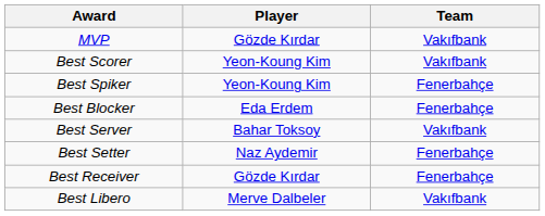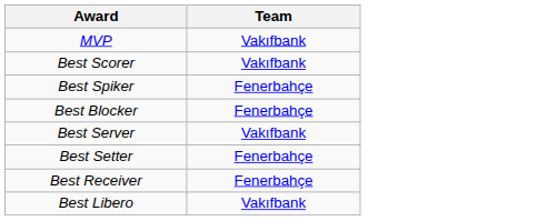- column: Player | Gözde Kırdar | Yeon-Koung Kim | Yeon-Koung Kim | Eda Erdem | Bahar Toksoy | Naz Aydemir | Gözde Kırdar | Merve Dalbeler
